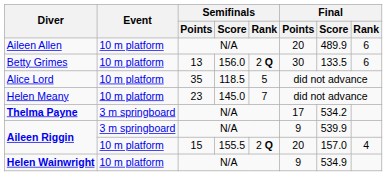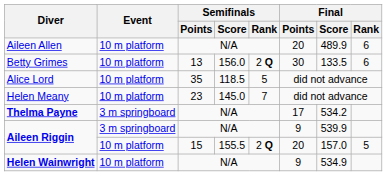Aileen Riggin / 15 | Final / Rank: 4 -> 5
